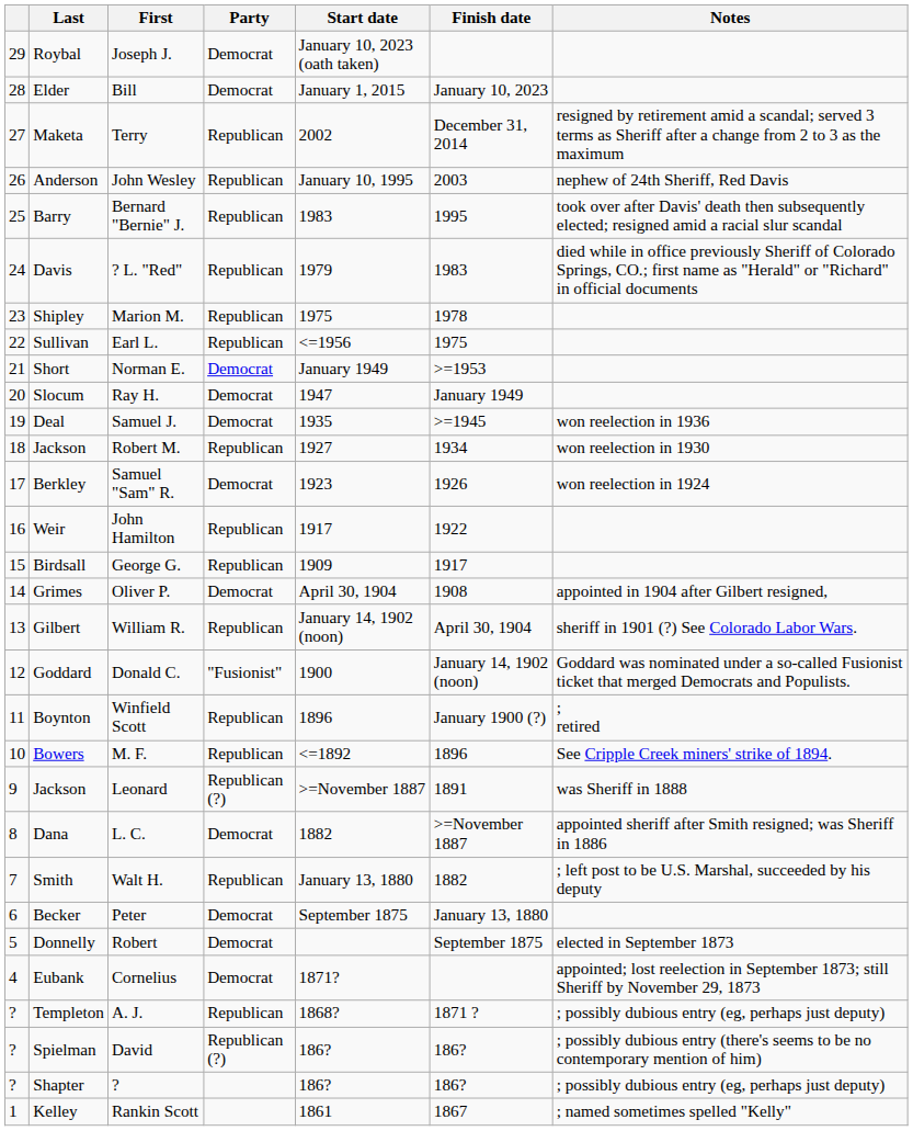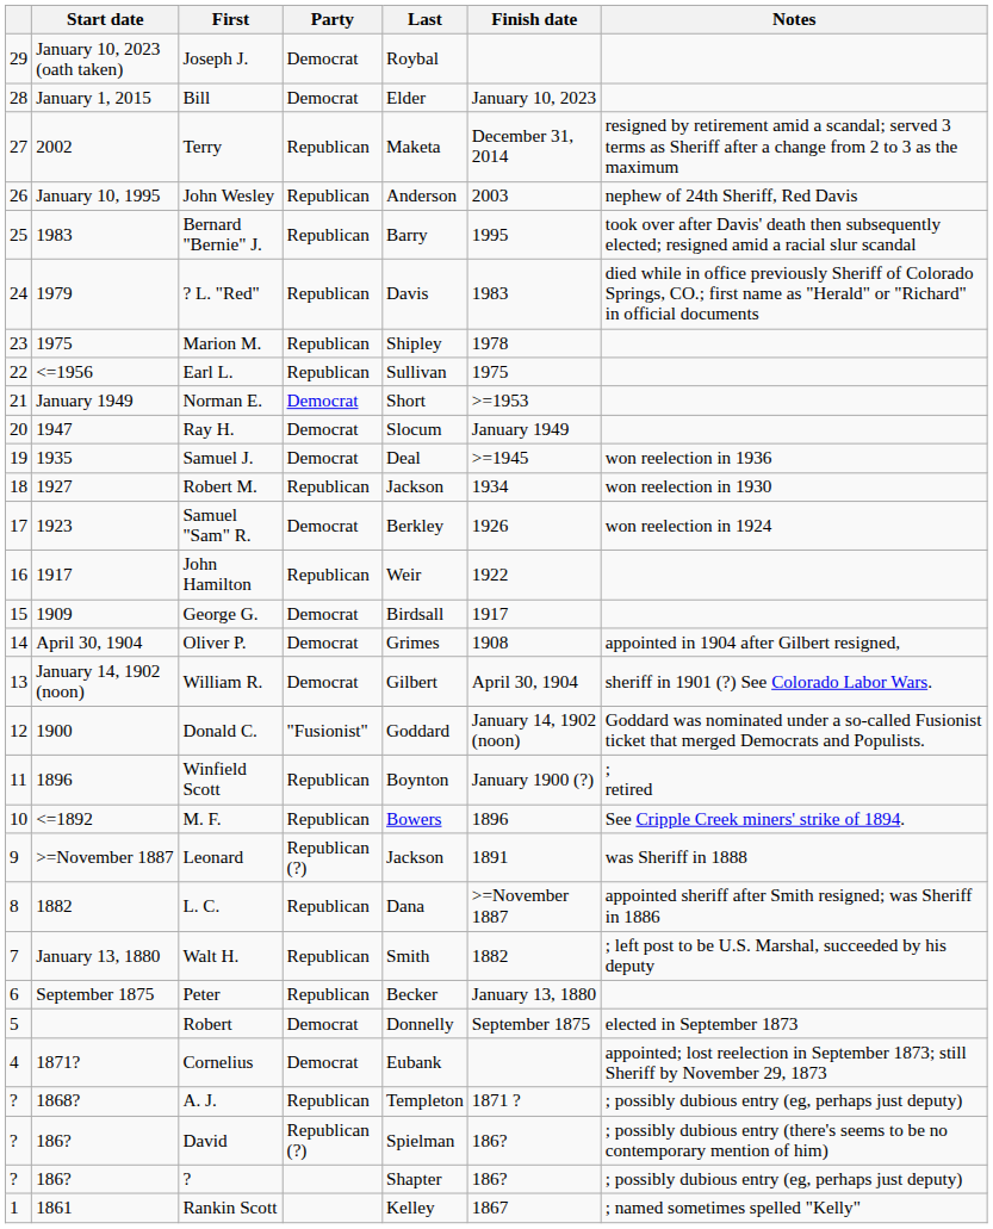columns swapped: Last <-> Start date
George G. | Party: Republican -> Democrat
William R. | Party: Republican -> Democrat
L. C. | Party: Democrat -> Republican
Peter | Party: Democrat -> Republican
